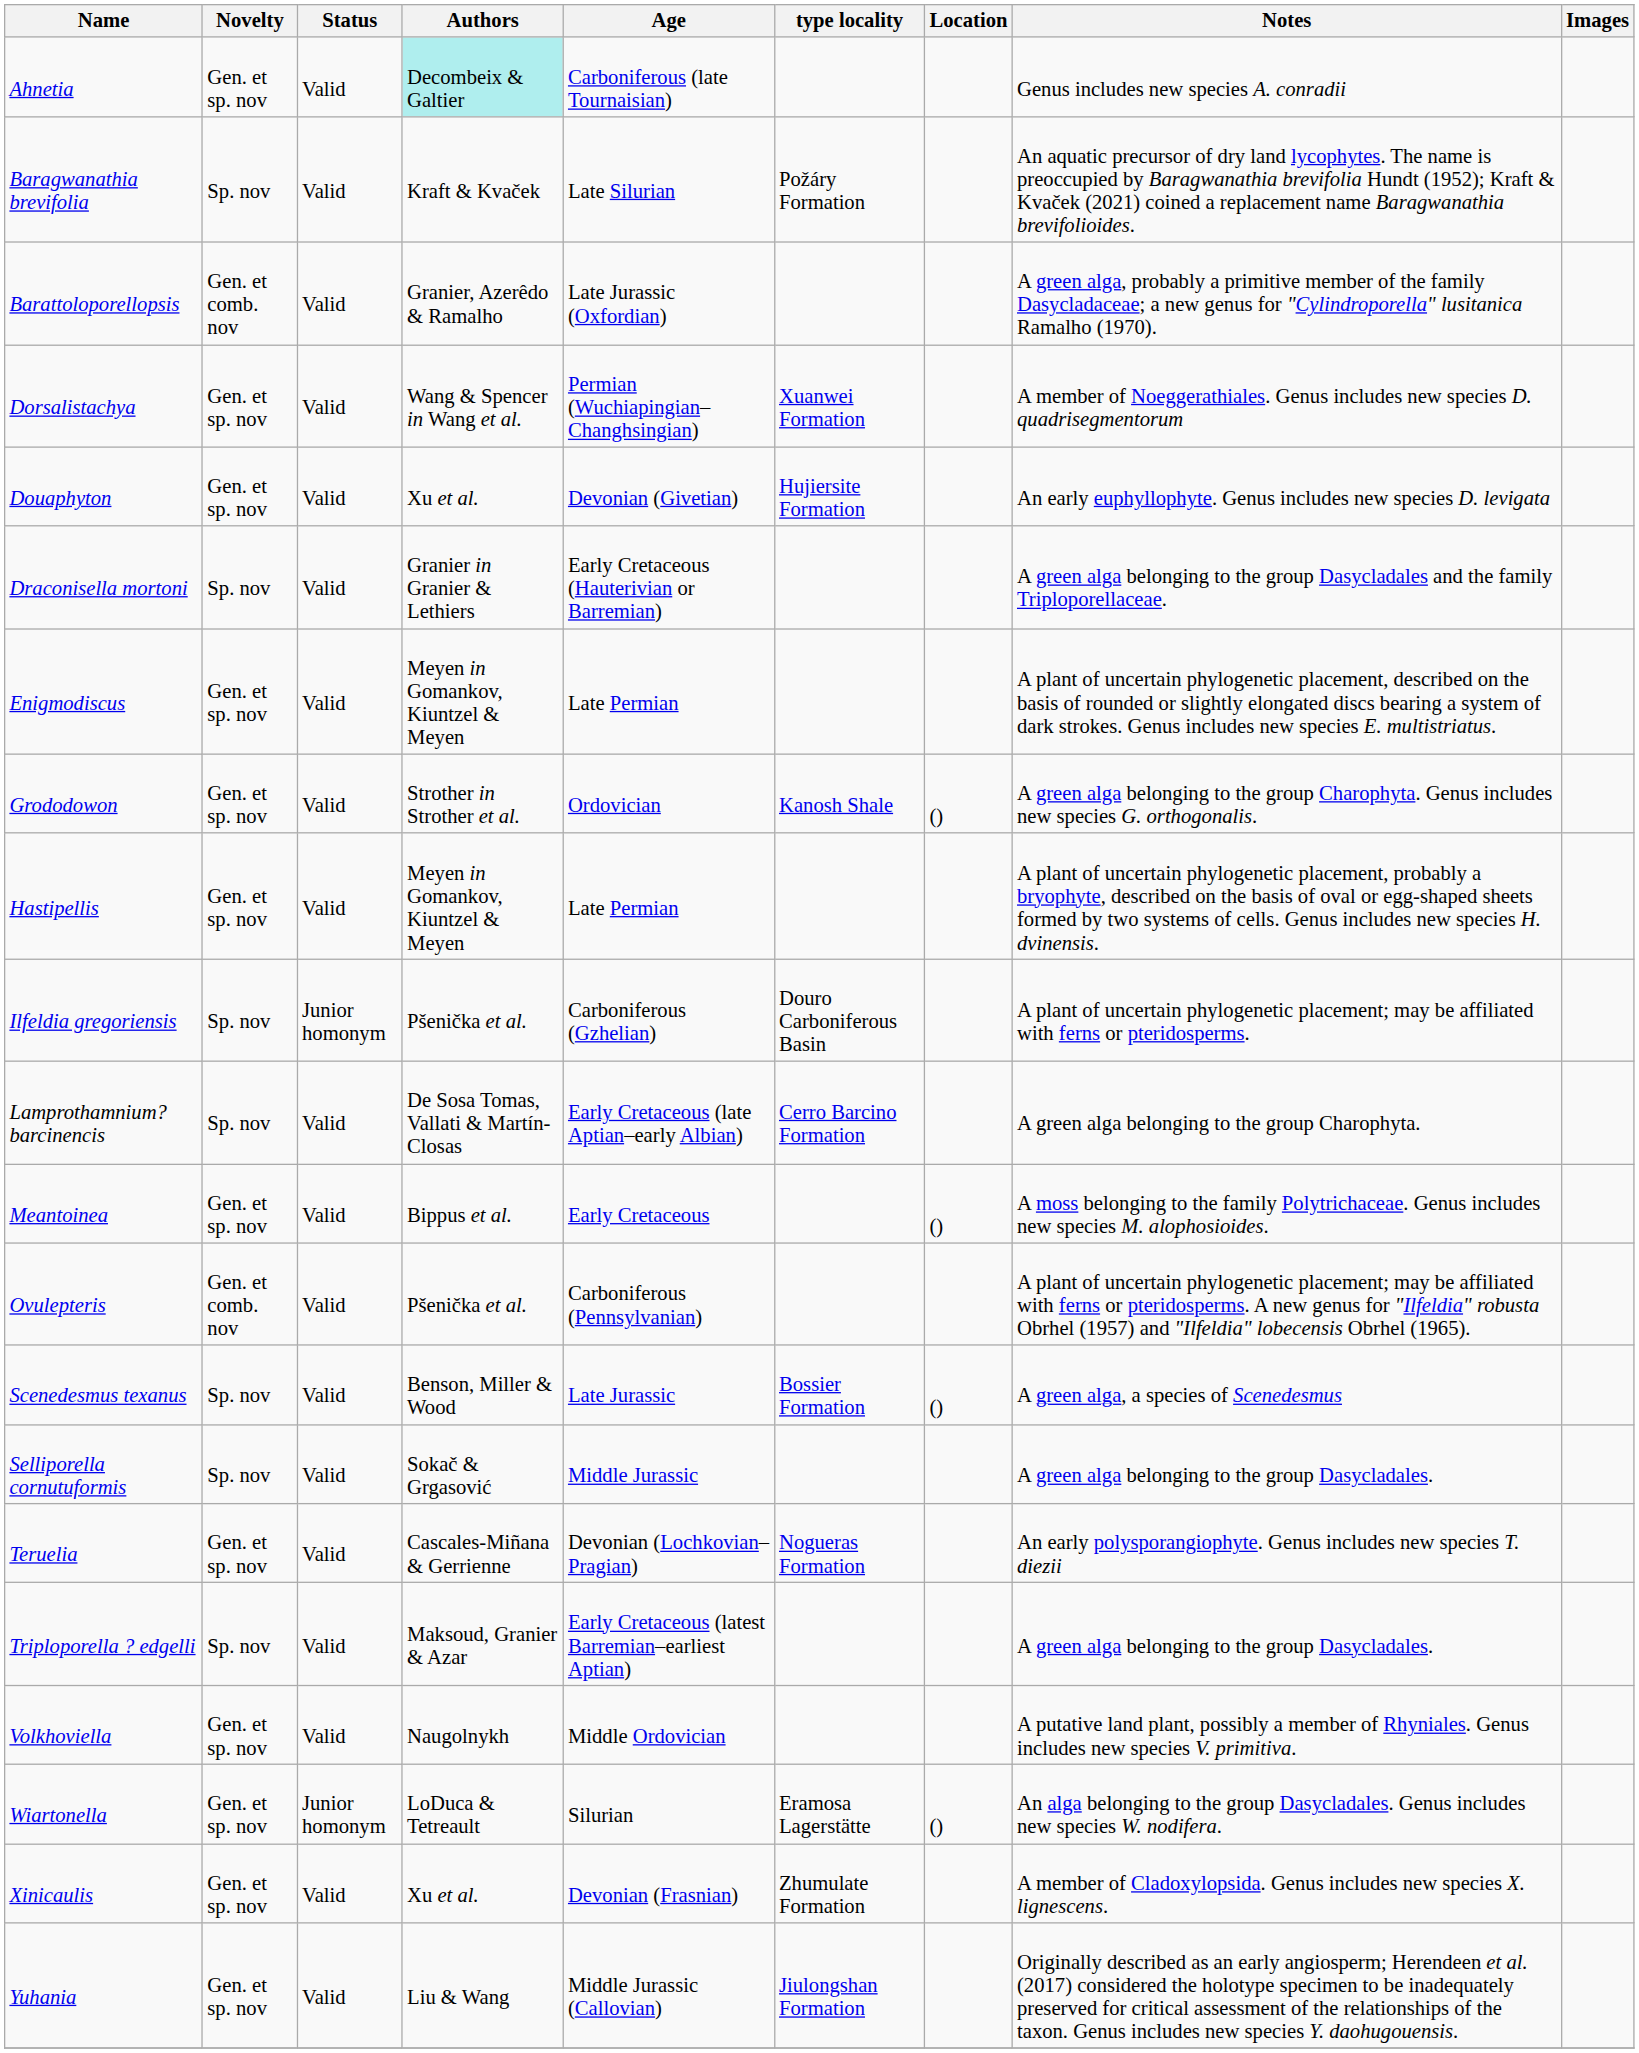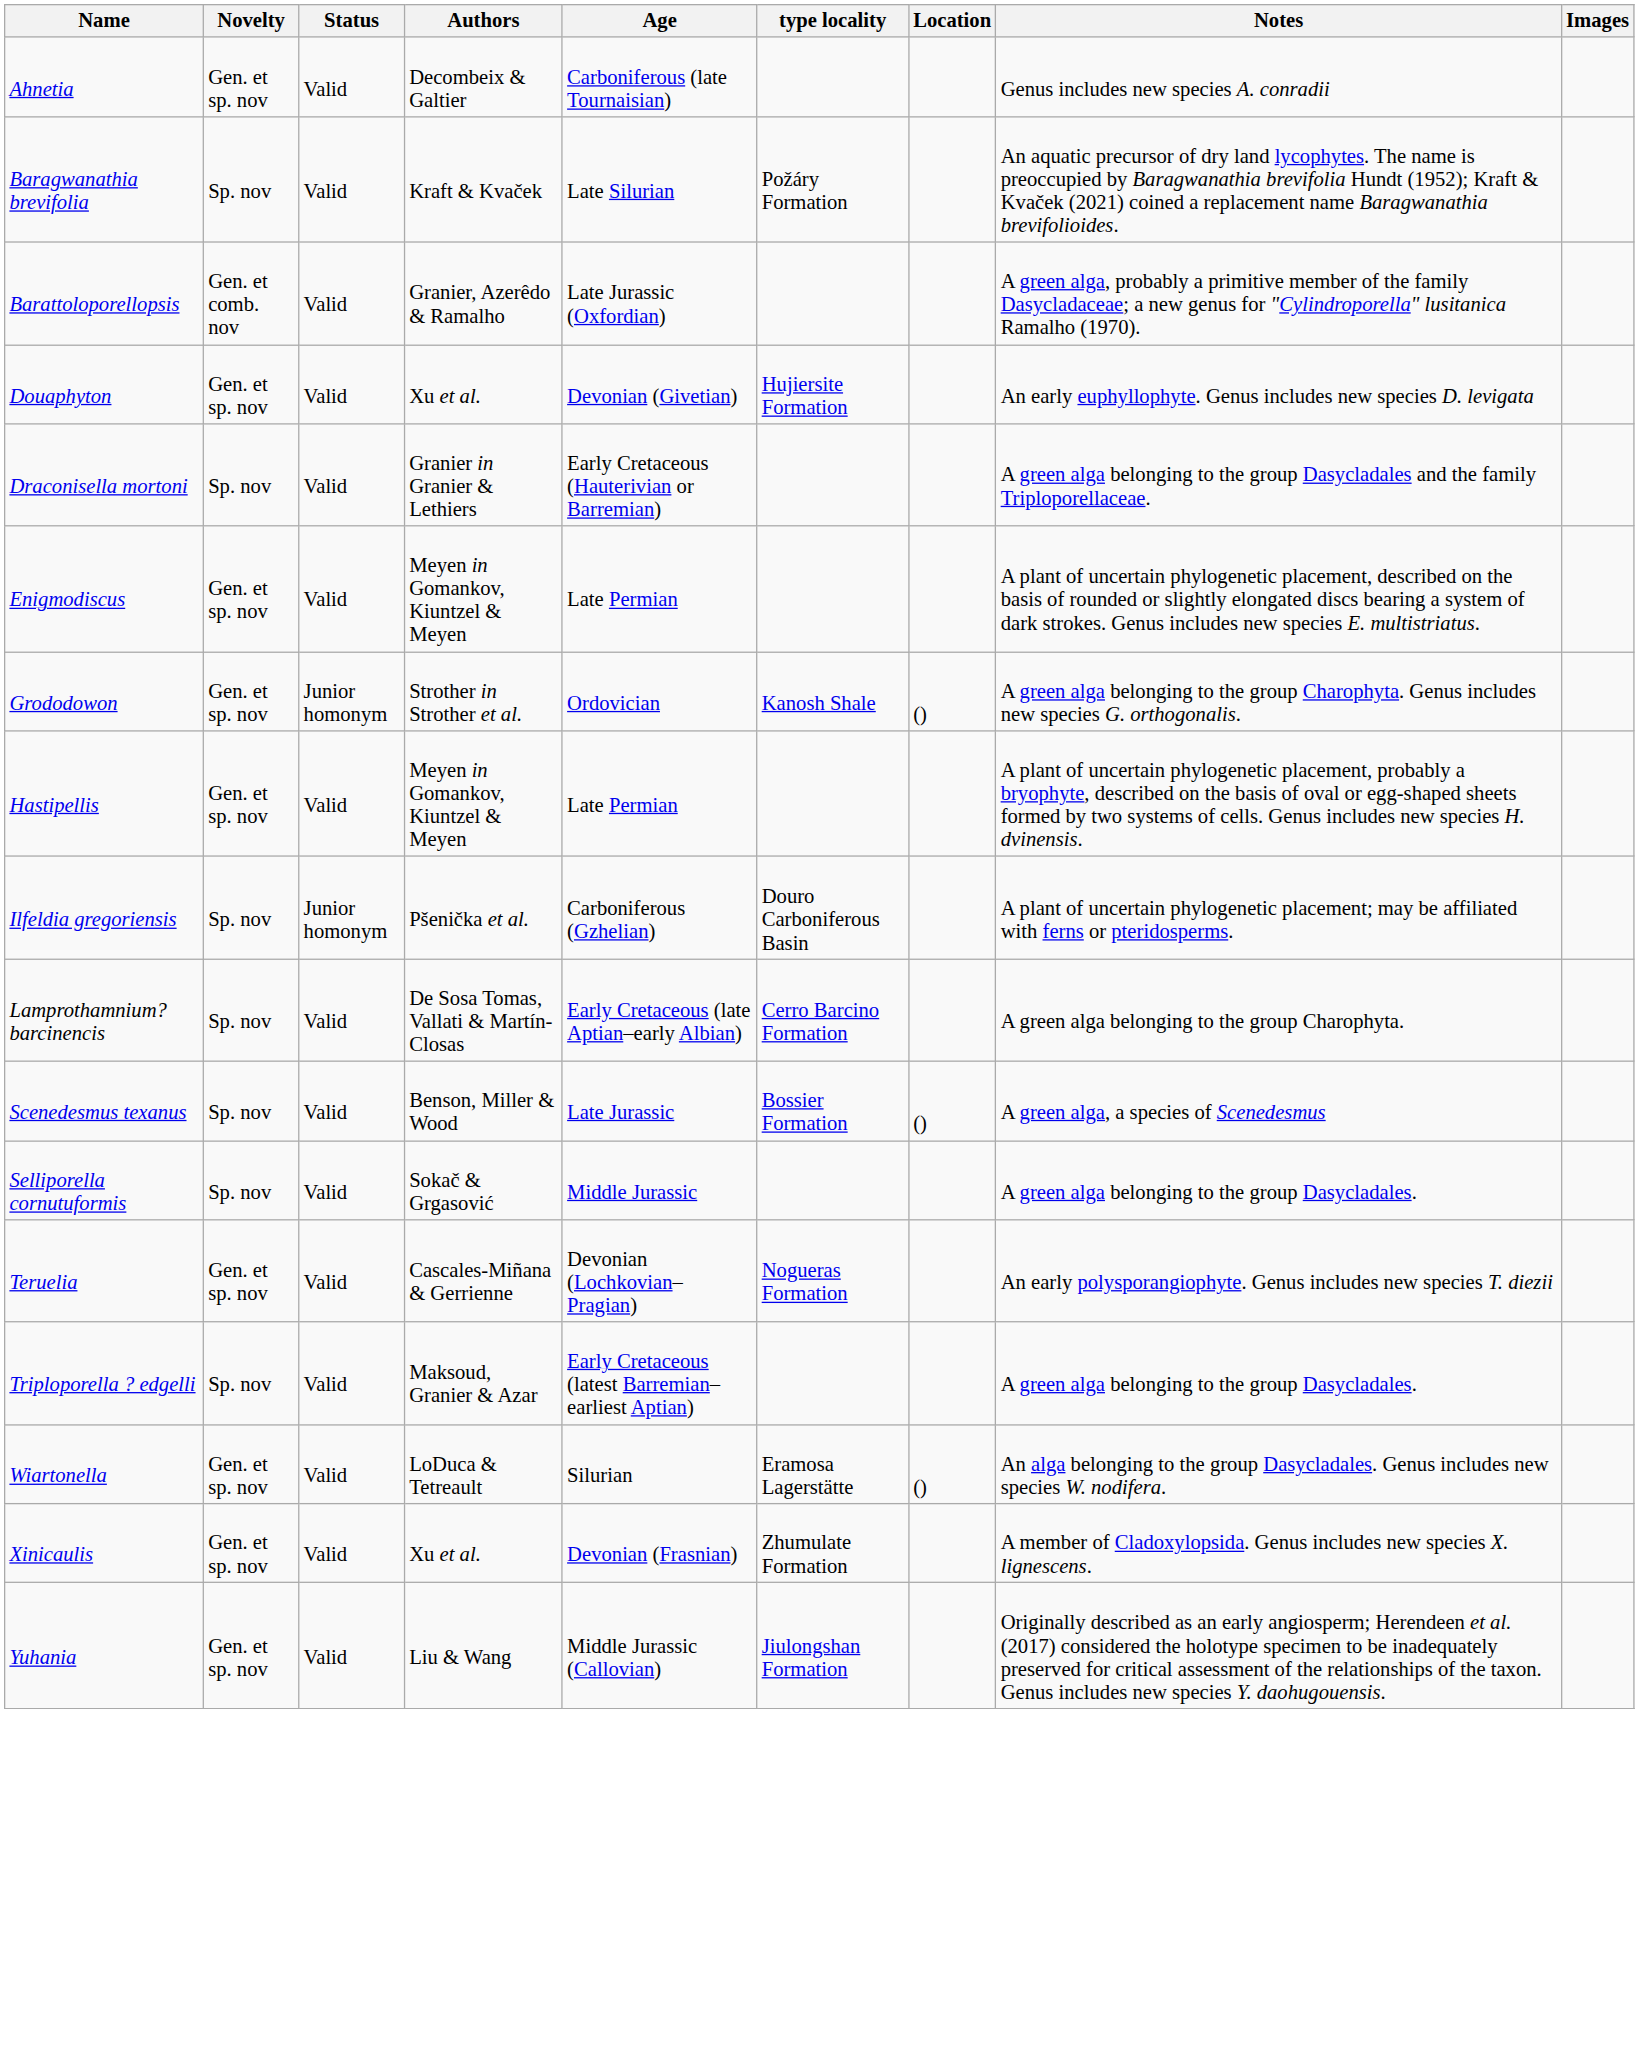Ahnetia | Authors: paleturquoise background -> no background
- row: Dorsalistachya | Gen. et sp. nov | Valid | Wang & Spencer in Wang et al. | Permian (Wuchiapingian–Changhsingian) | Xuanwei Formation | A member of Noeggerathiales. Genus includes new species D. quadrisegmentorum
Grododowon | Status: Valid -> Junior homonym
- row: Meantoinea | Gen. et sp. nov | Valid | Bippus et al. | Early Cretaceous | () | A moss belonging to the family Polytrichaceae. Genus includes new species M. alophosioides.
- row: Ovulepteris | Gen. et comb. nov | Valid | Pšenička et al. | Carboniferous (Pennsylvanian) | A plant of uncertain phylogenetic placement; may be affiliated with ferns or pteridosperms. A new genus for "Ilfeldia" robusta Obrhel (1957) and "Ilfeldia" lobecensis Obrhel (1965).
- row: Volkhoviella | Gen. et sp. nov | Valid | Naugolnykh | Middle Ordovician | A putative land plant, possibly a member of Rhyniales. Genus includes new species V. primitiva.
Wiartonella | Status: Junior homonym -> Valid
